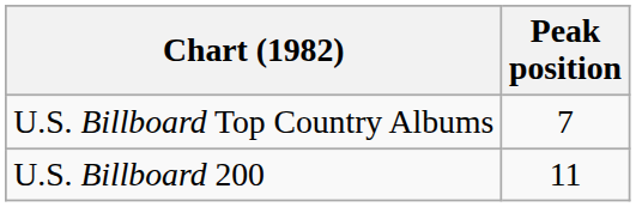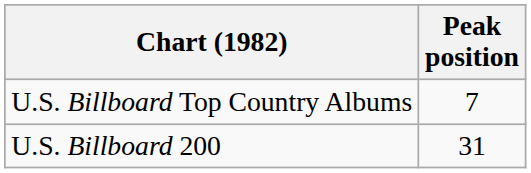U.S. Billboard 200 | Peak position: 11 -> 31
